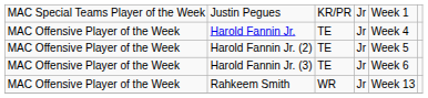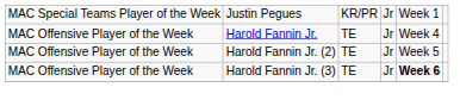Harold Fannin Jr. (3) | column 5: normal -> bold
- row: MAC Offensive Player of the Week | Rahkeem Smith | WR | Jr | Week 13
